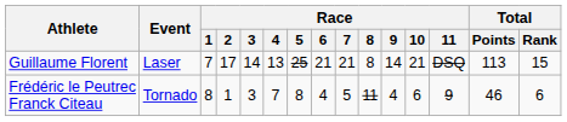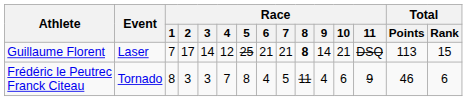Guillaume Florent | Race / 4: 13 -> 12
Guillaume Florent | Race / 8: normal -> bold
Frédéric le Peutrec Franck Citeau | Race / 2: 1 -> 3
